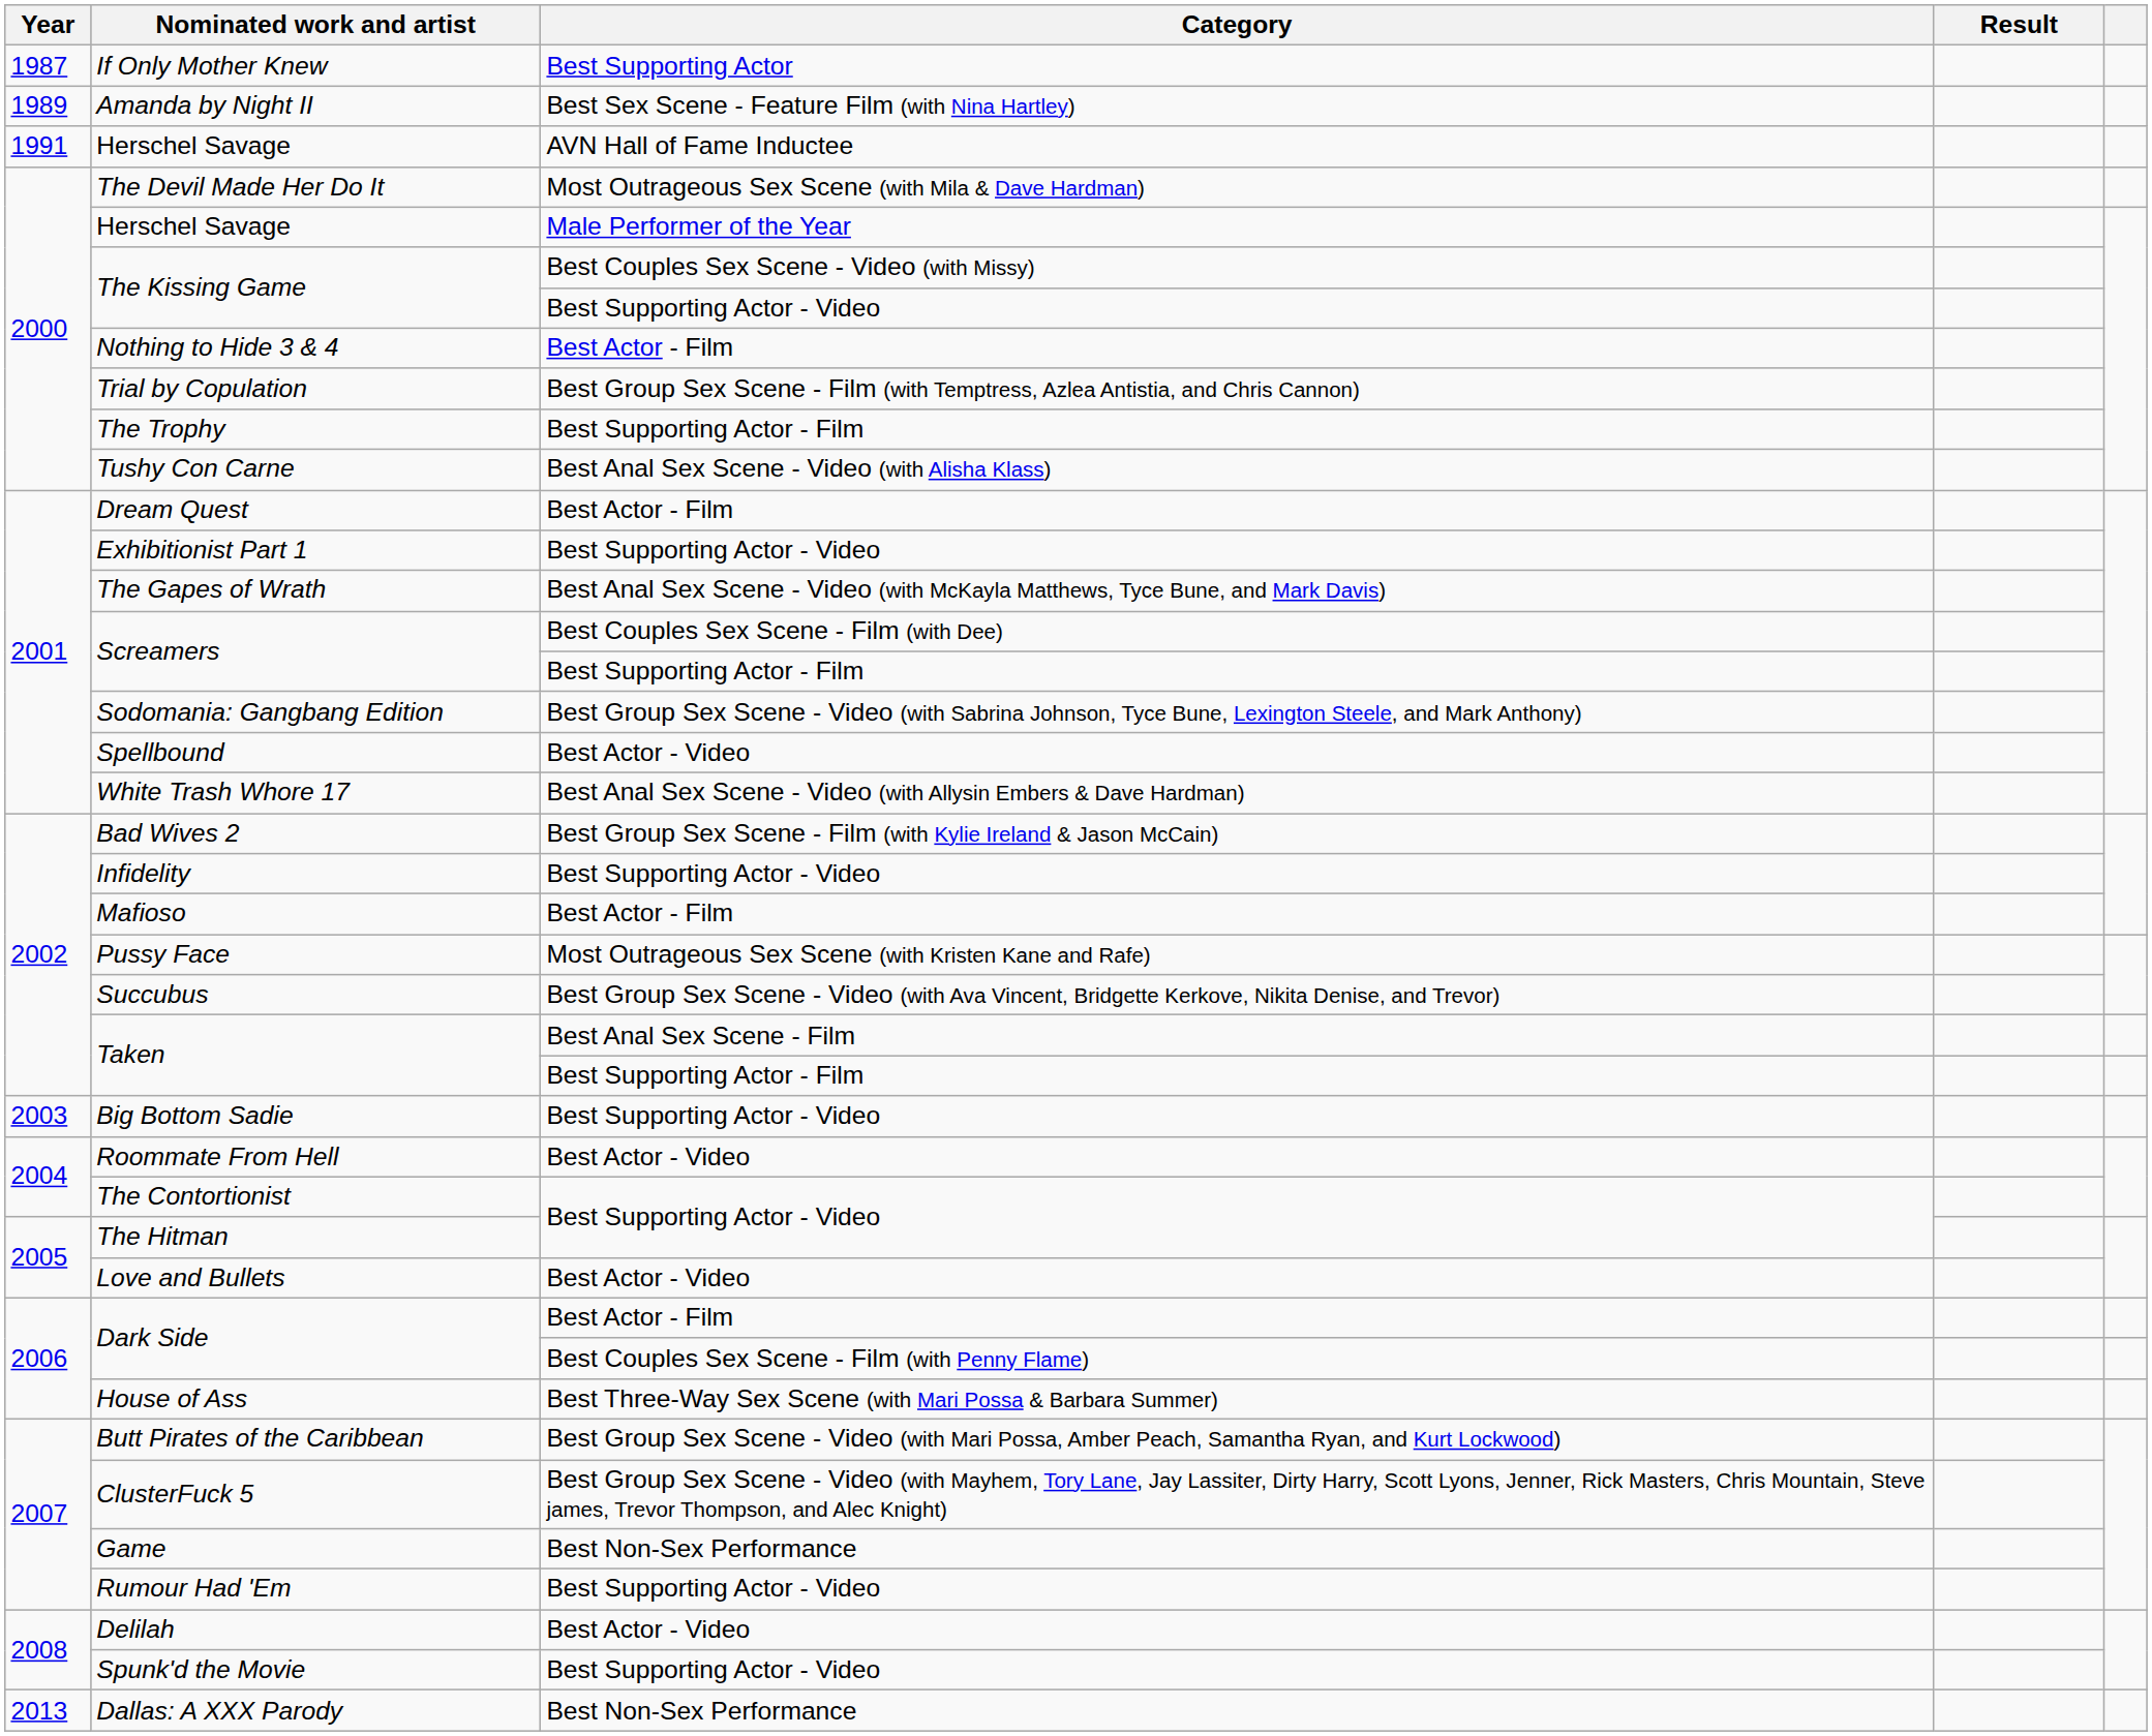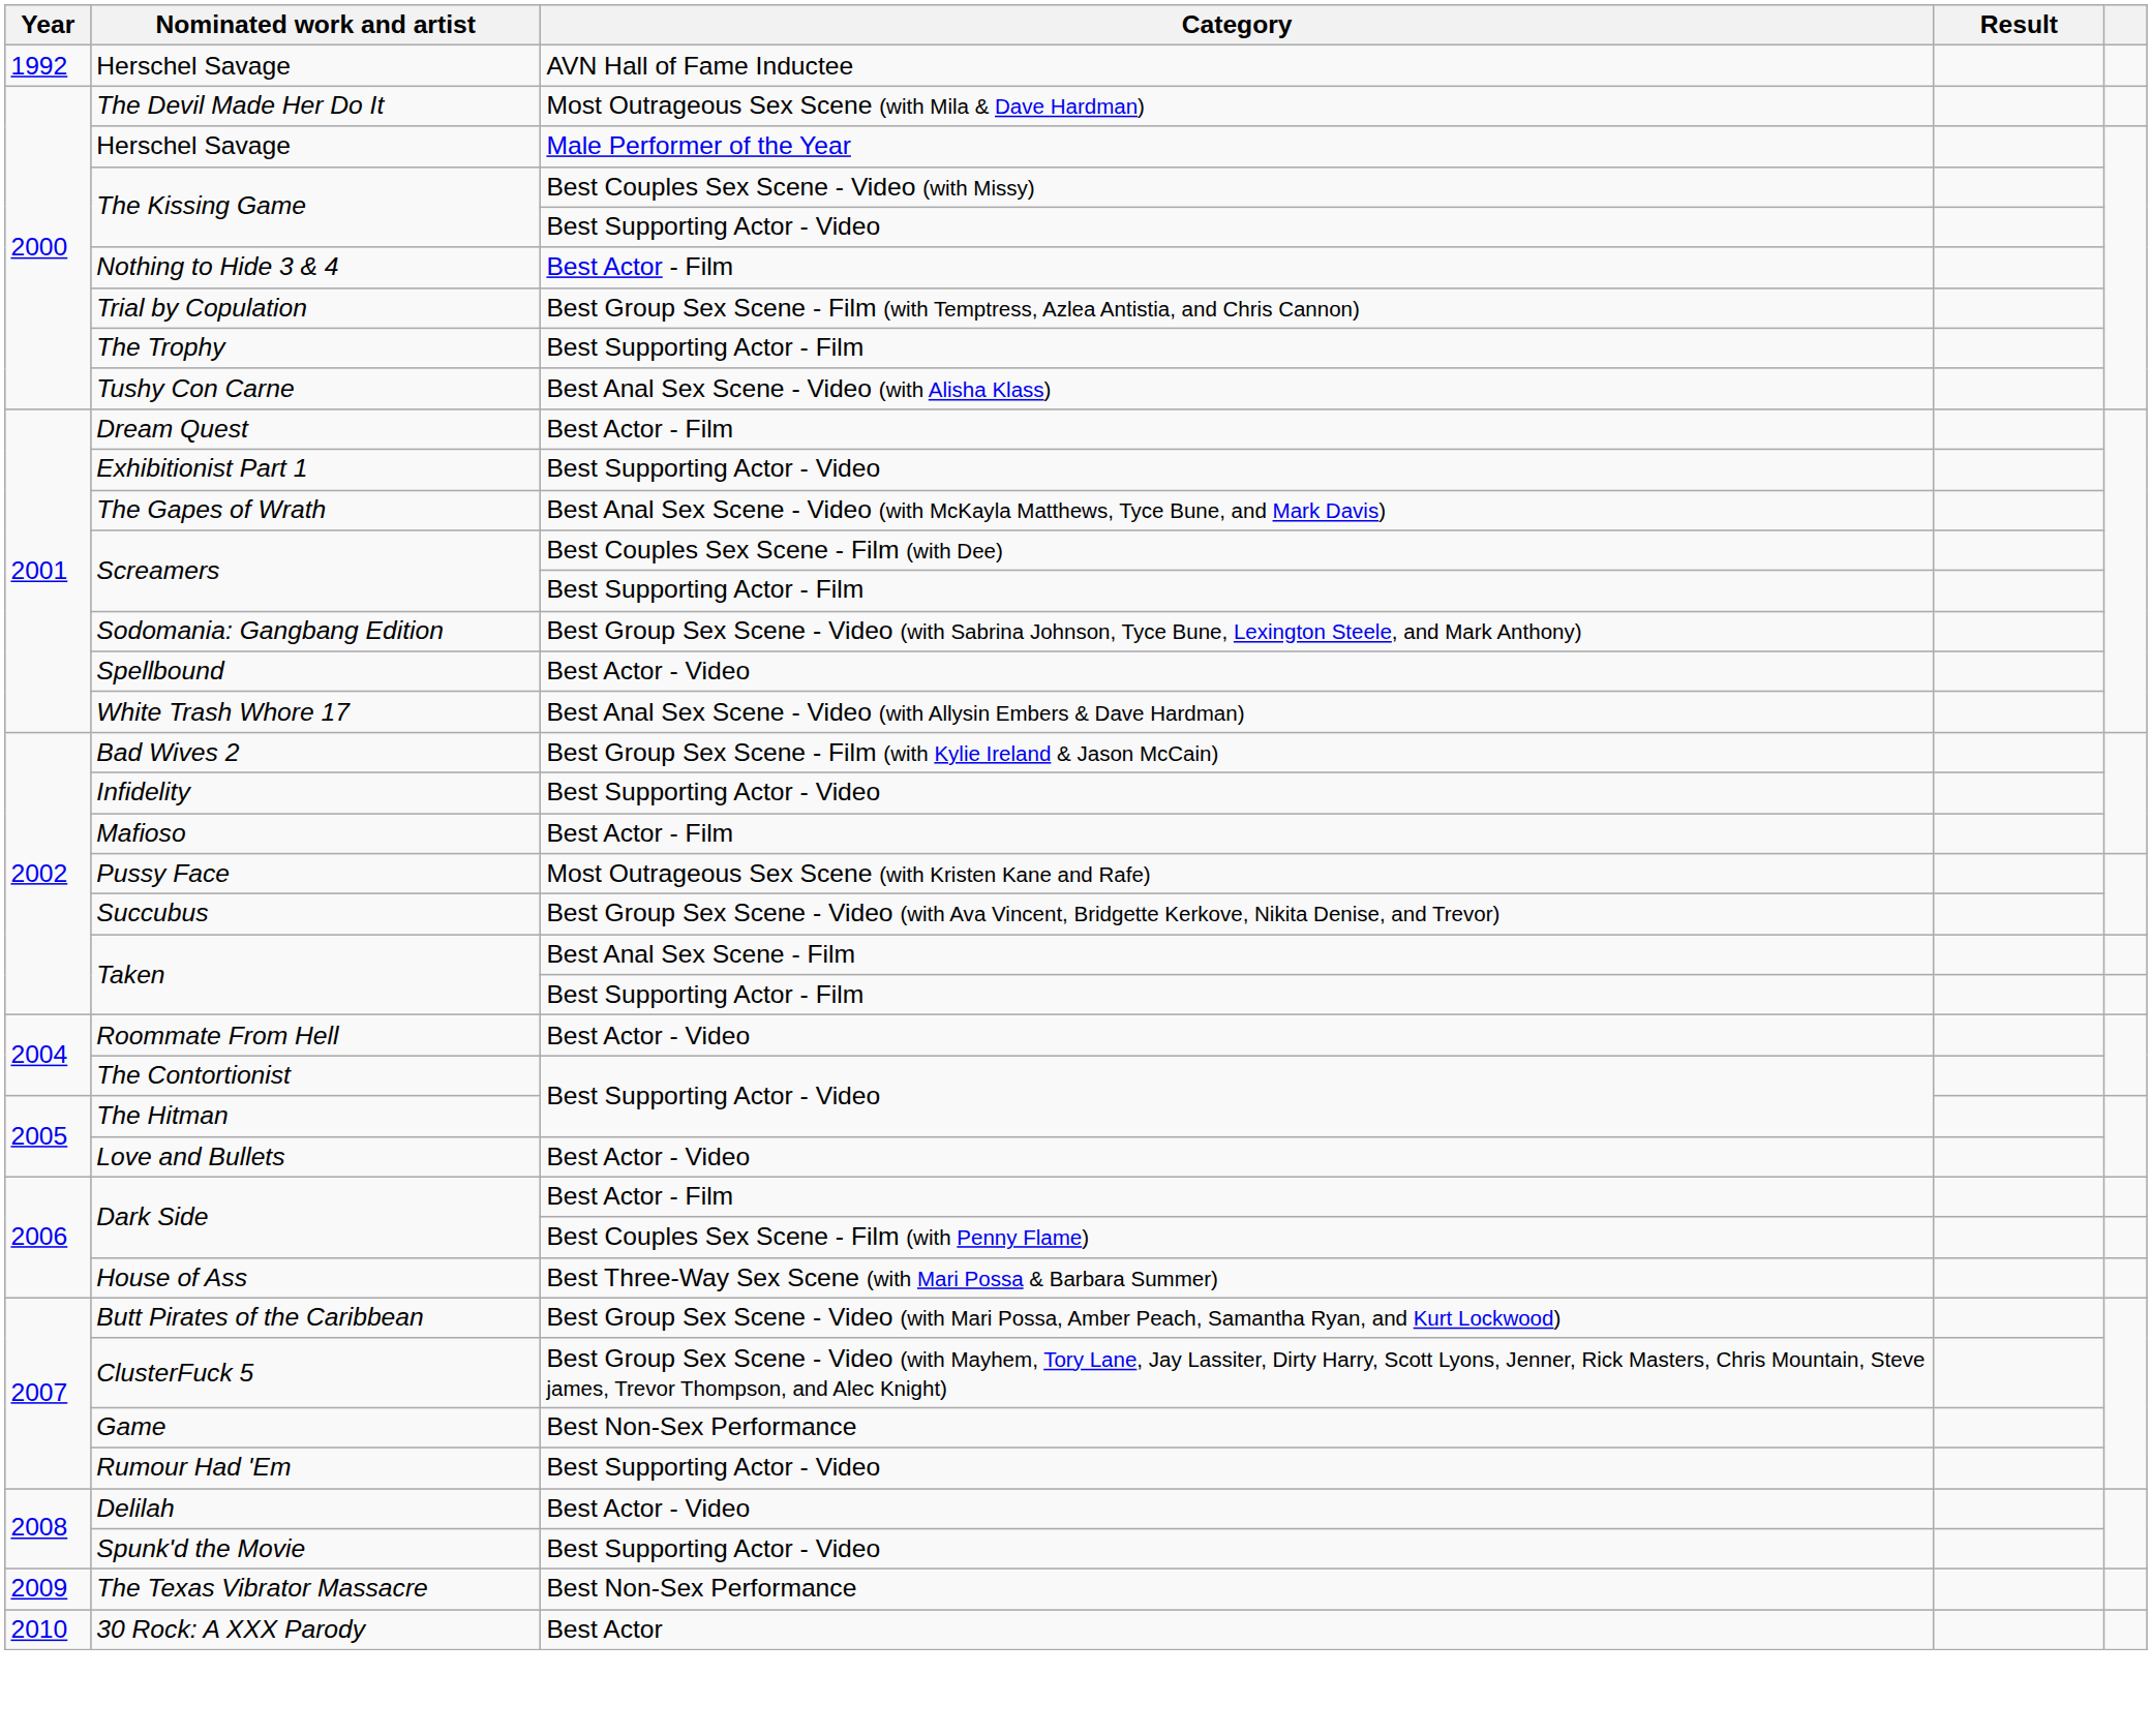- row: 1987 | If Only Mother Knew | Best Supporting Actor
- row: 1989 | Amanda by Night II | Best Sex Scene - Feature Film (with Nina Hartley)
Herschel Savage / AVN Hall of Fame Inductee | Year: 1991 -> 1992
- row: 2003 | Big Bottom Sadie | Best Supporting Actor - Video
+ row: 2009 | The Texas Vibrator Massacre | Best Non-Sex Performance
+ row: 2010 | 30 Rock: A XXX Parody | Best Actor
- row: 2013 | Dallas: A XXX Parody | Best Non-Sex Performance
